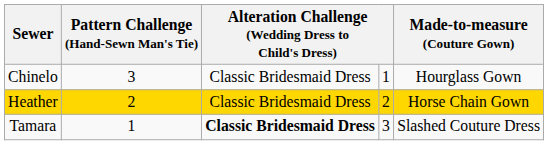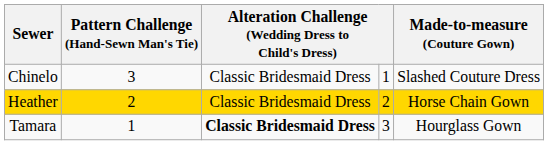Chinelo | Made-to-measure (Couture Gown): Hourglass Gown -> Slashed Couture Dress
Tamara | Made-to-measure (Couture Gown): Slashed Couture Dress -> Hourglass Gown
